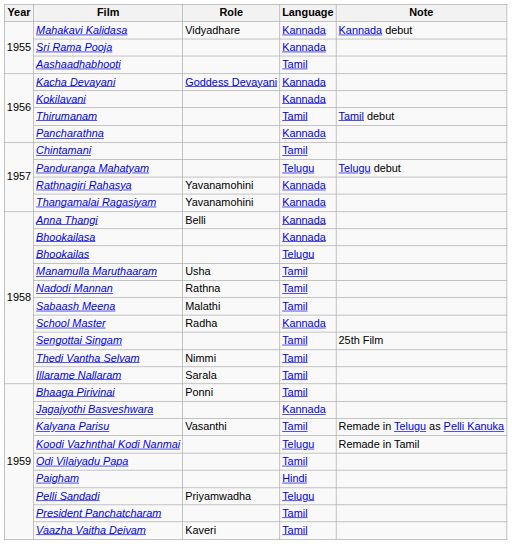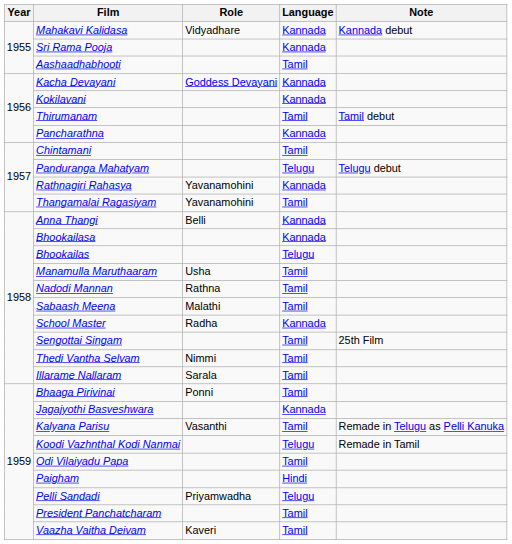Thangamalai Ragasiyam | Language: Kannada -> Tamil
